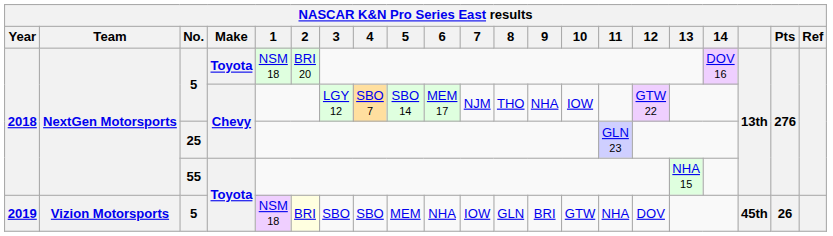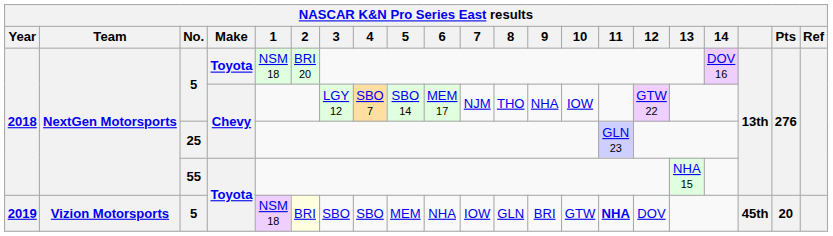2019 / 5 | 11: normal -> bold
2019 / 5 | Pts: 26 -> 20
